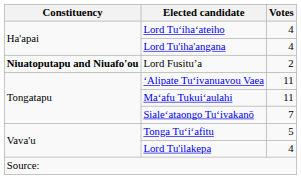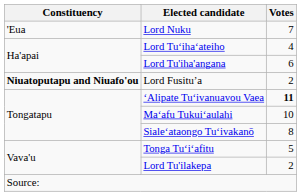+ row: 'Eua | Lord Nuku | 7
Lord Tu'iha'angana | Votes: 4 -> 6
ʻAlipate Tuʻivanuavou Vaea | Votes: normal -> bold
Maʻafu Tukuiʻaulahi | Votes: 11 -> 10
Sialeʻataongo Tuʻivakanō | Votes: 7 -> 8
Lord Tu'ilakepa | Votes: 4 -> 2
